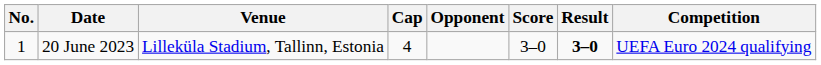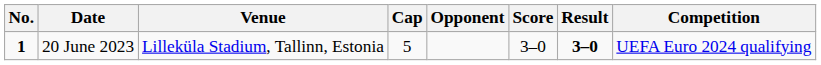20 June 2023 | No.: normal -> bold
20 June 2023 | Cap: 4 -> 5
